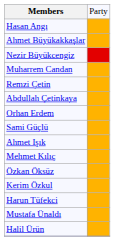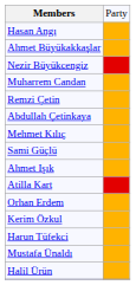rows swapped: Orhan Erdem <-> Mehmet Kılıç
+ row: Atilla Kart
- row: Özkan Öksüz
